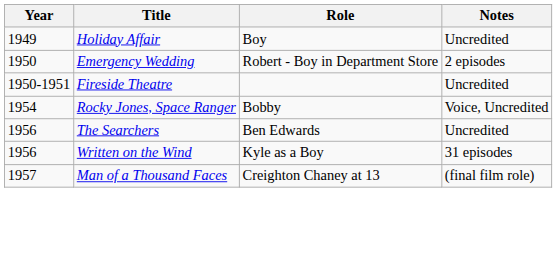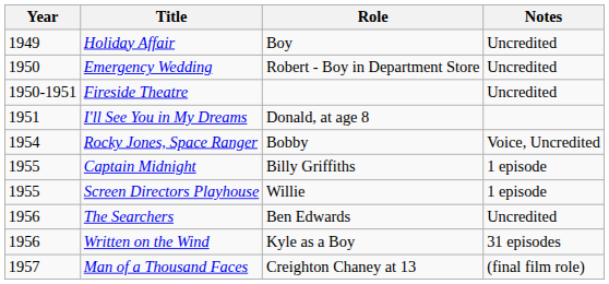Emergency Wedding | Notes: 2 episodes -> Uncredited
+ row: 1951 | I'll See You in My Dreams | Donald, at age 8
+ row: 1955 | Captain Midnight | Billy Griffiths | 1 episode
+ row: 1955 | Screen Directors Playhouse | Willie | 1 episode
